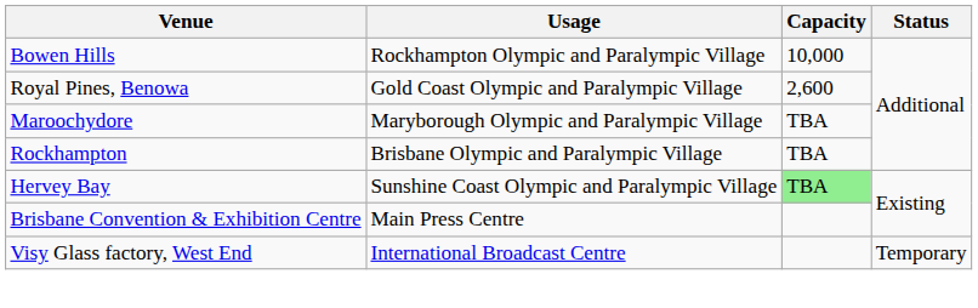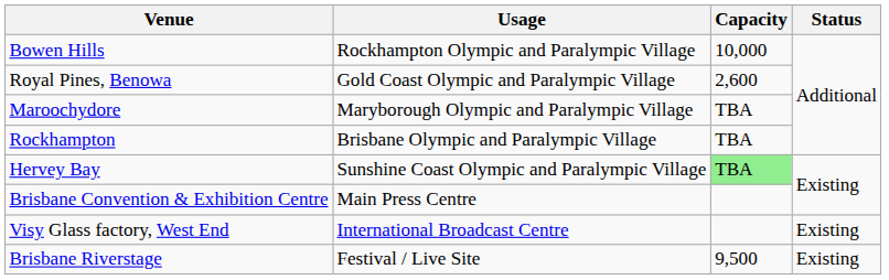Visy Glass factory, West End | Status: Temporary -> Existing
+ row: Brisbane Riverstage | Festival / Live Site | 9,500 | Existing
